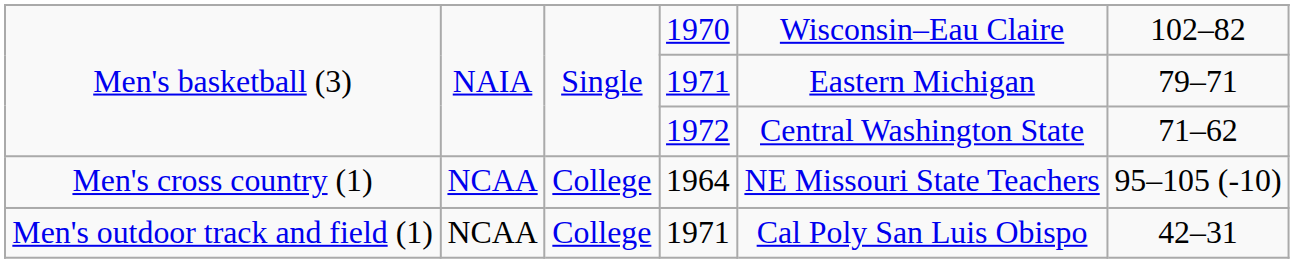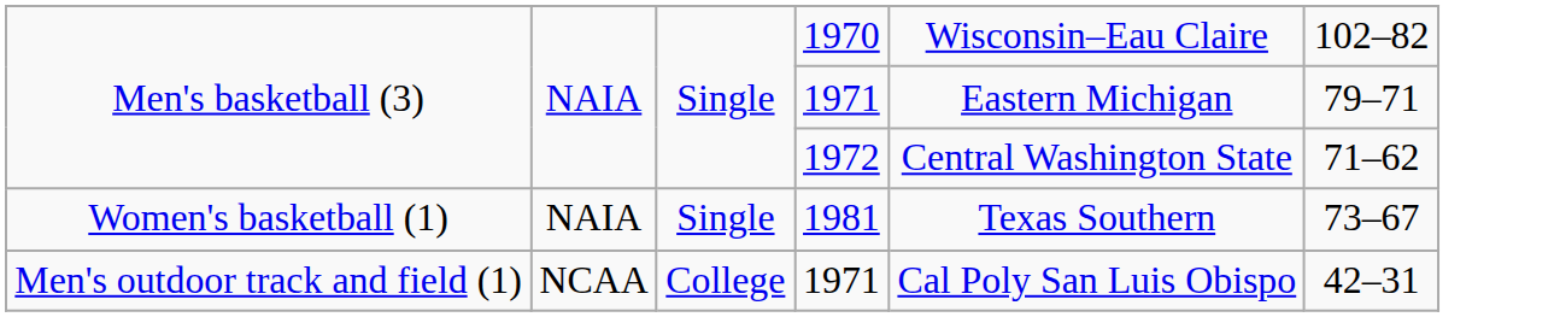+ row: Women's basketball (1) | NAIA | Single | 1981 | Texas Southern | 73–67
- row: Men's cross country (1) | NCAA | College | 1964 | NE Missouri State Teachers | 95–105 (-10)
